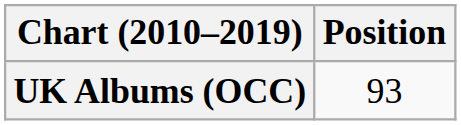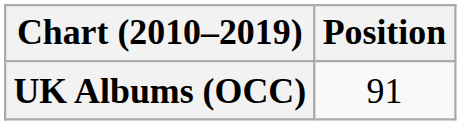UK Albums (OCC) | Position: 93 -> 91
